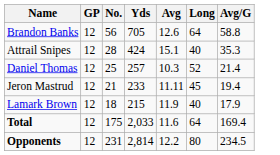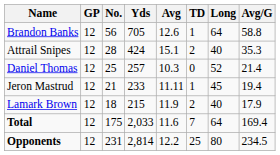+ column: TD | 1 | 2 | 0 | 1 | 2 | 7 | 25
